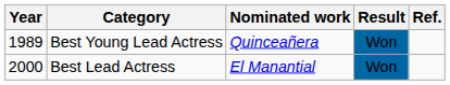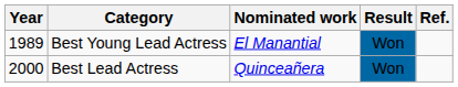Best Young Lead Actress | Nominated work: Quinceañera -> El Manantial
Best Lead Actress | Nominated work: El Manantial -> Quinceañera
